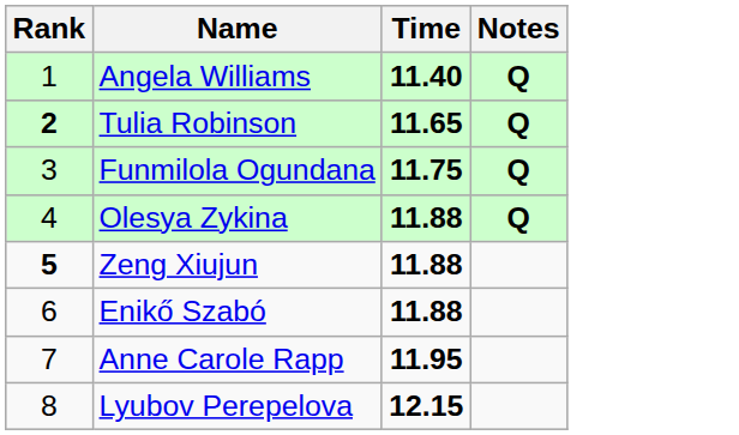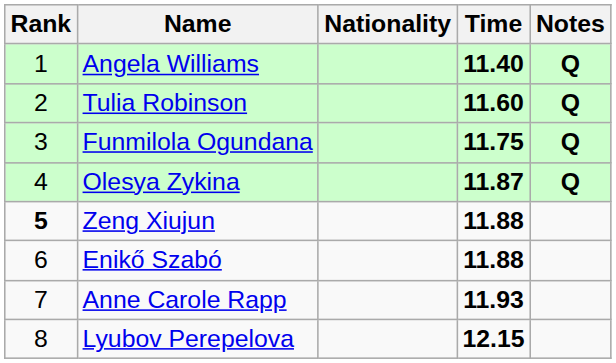+ column: Nationality
Tulia Robinson | Rank: bold -> normal
Tulia Robinson | Time: 11.65 -> 11.60
Olesya Zykina | Time: 11.88 -> 11.87
Anne Carole Rapp | Time: 11.95 -> 11.93
